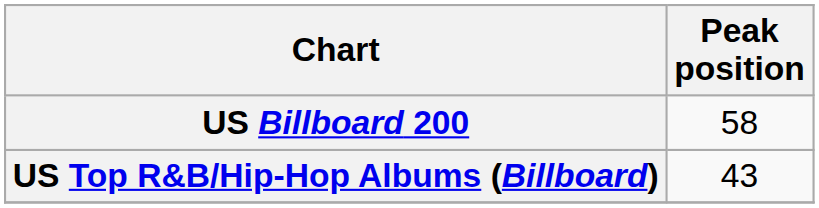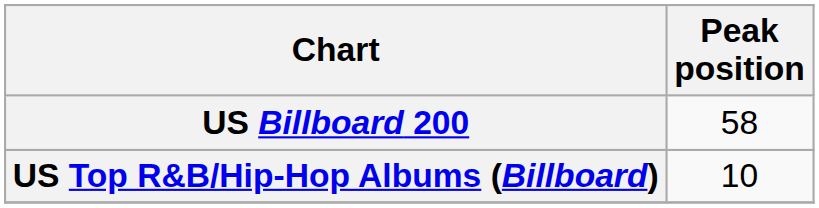US Top R&B/Hip-Hop Albums (Billboard) | Peak position: 43 -> 10
